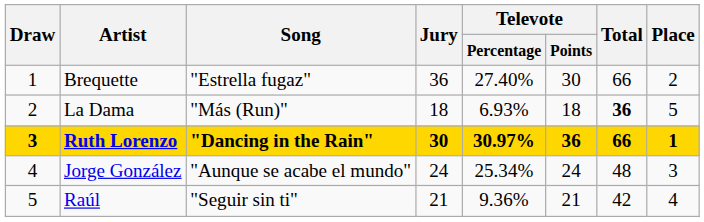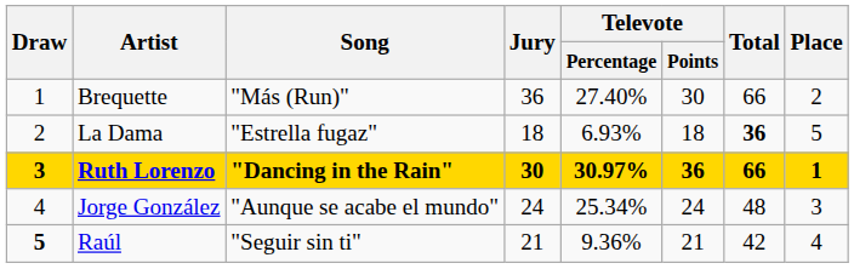Brequette | Song: "Estrella fugaz" -> "Más (Run)"
La Dama | Song: "Más (Run)" -> "Estrella fugaz"
Raúl | Draw: normal -> bold
